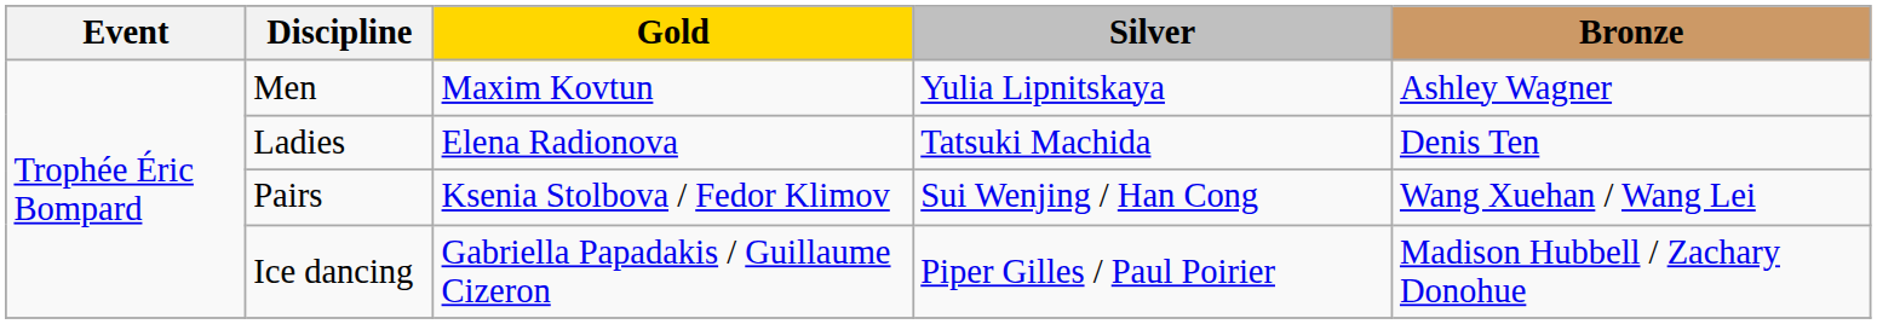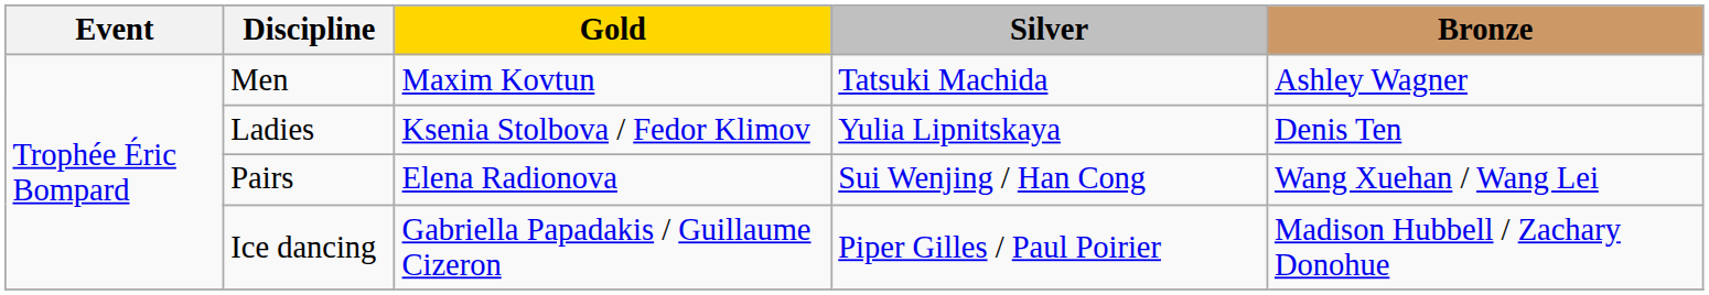Men | Silver: Yulia Lipnitskaya -> Tatsuki Machida
Ladies | Gold: Elena Radionova -> Ksenia Stolbova / Fedor Klimov
Ladies | Silver: Tatsuki Machida -> Yulia Lipnitskaya
Pairs | Gold: Ksenia Stolbova / Fedor Klimov -> Elena Radionova
